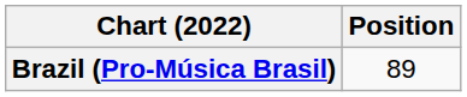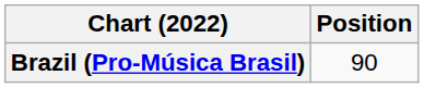Brazil (Pro-Música Brasil) | Position: 89 -> 90
